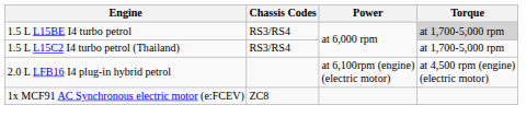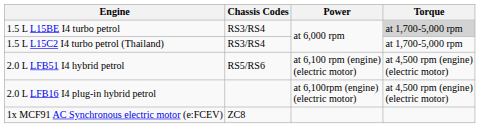+ row: 2.0 L LFB51 I4 hybrid petrol | RS5/RS6 | at 6,100 rpm (engine) (electric motor) | at 4,500 rpm (engine) (electric motor)
